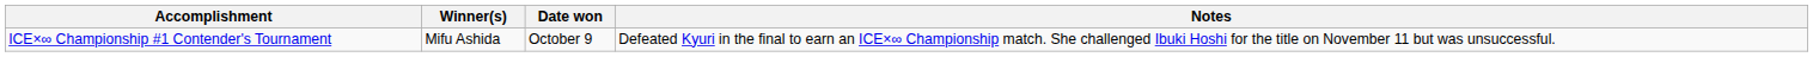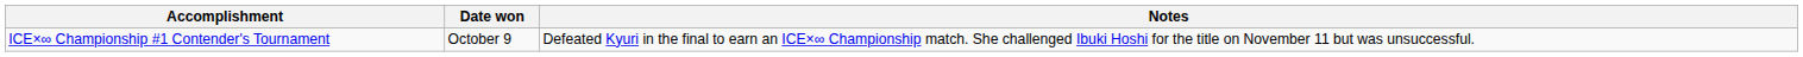- column: Winner(s) | Mifu Ashida
